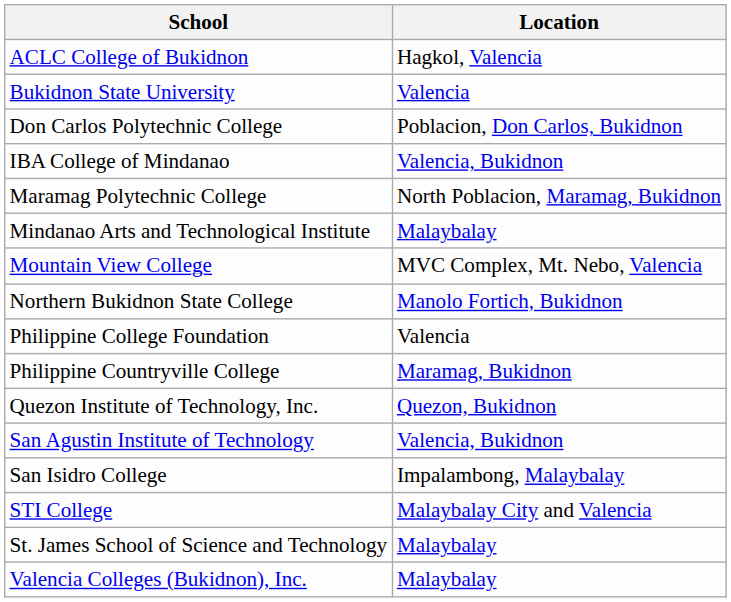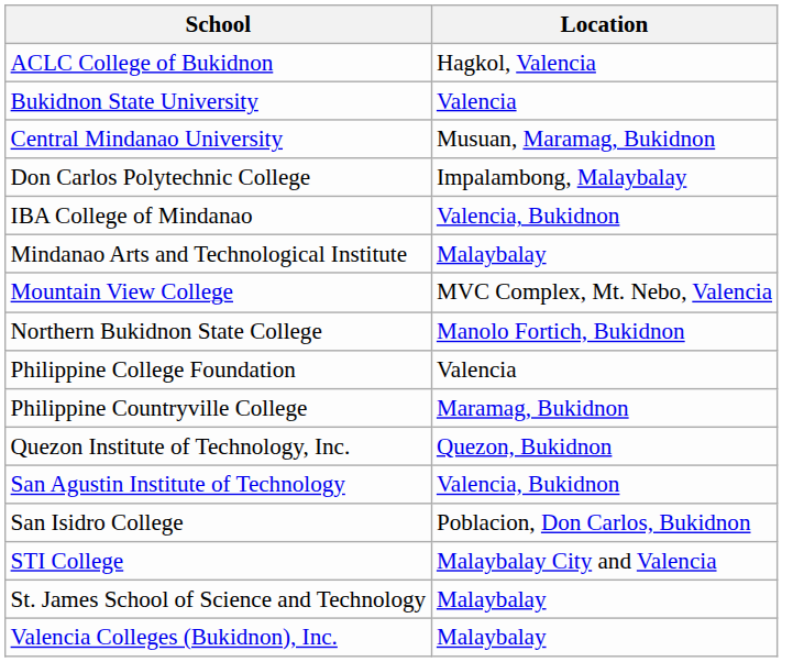+ row: Central Mindanao University | Musuan, Maramag, Bukidnon
Don Carlos Polytechnic College | Location: Poblacion, Don Carlos, Bukidnon -> Impalambong, Malaybalay
- row: Maramag Polytechnic College | North Poblacion, Maramag, Bukidnon
San Isidro College | Location: Impalambong, Malaybalay -> Poblacion, Don Carlos, Bukidnon
